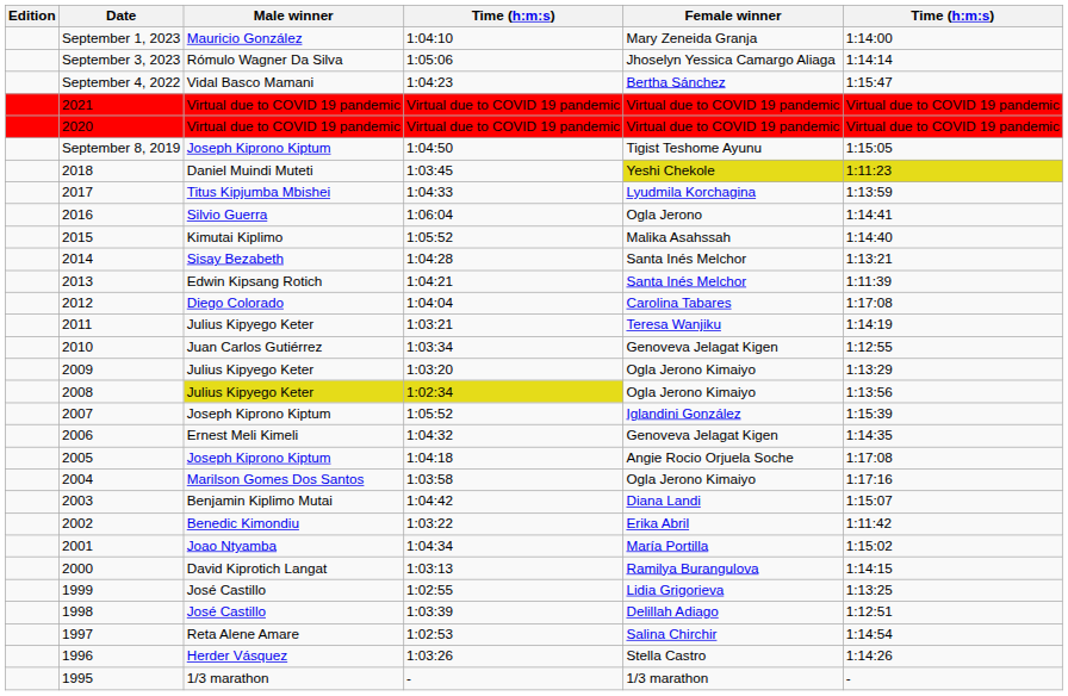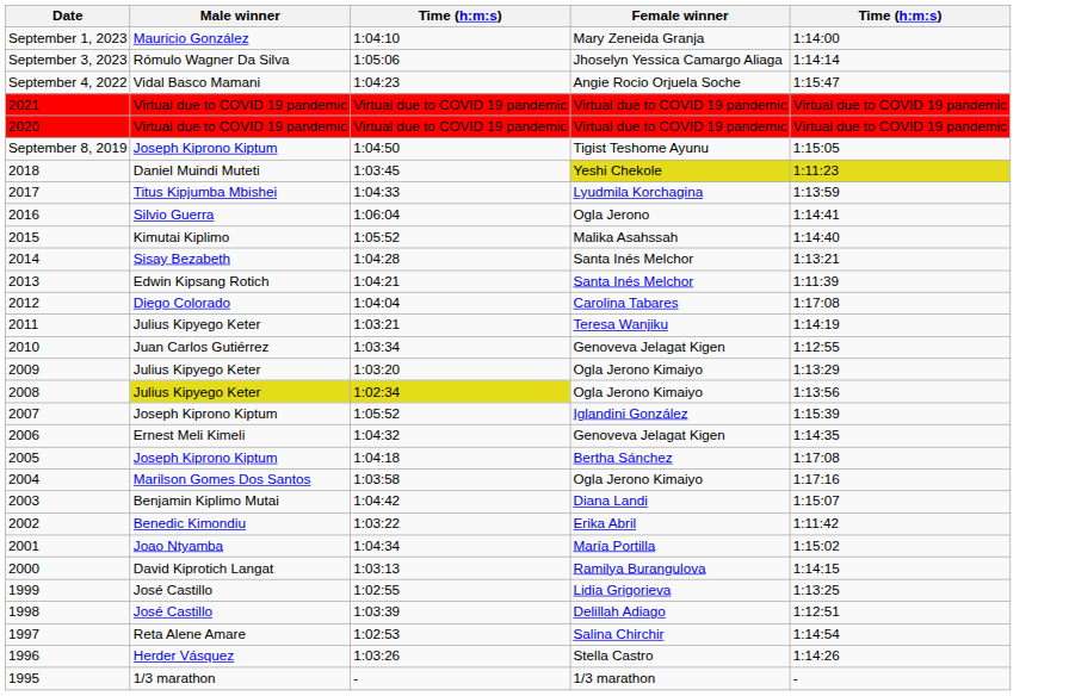- column: Edition
September 4, 2022 | Female winner: Bertha Sánchez -> Angie Rocio Orjuela Soche
2005 | Female winner: Angie Rocio Orjuela Soche -> Bertha Sánchez
